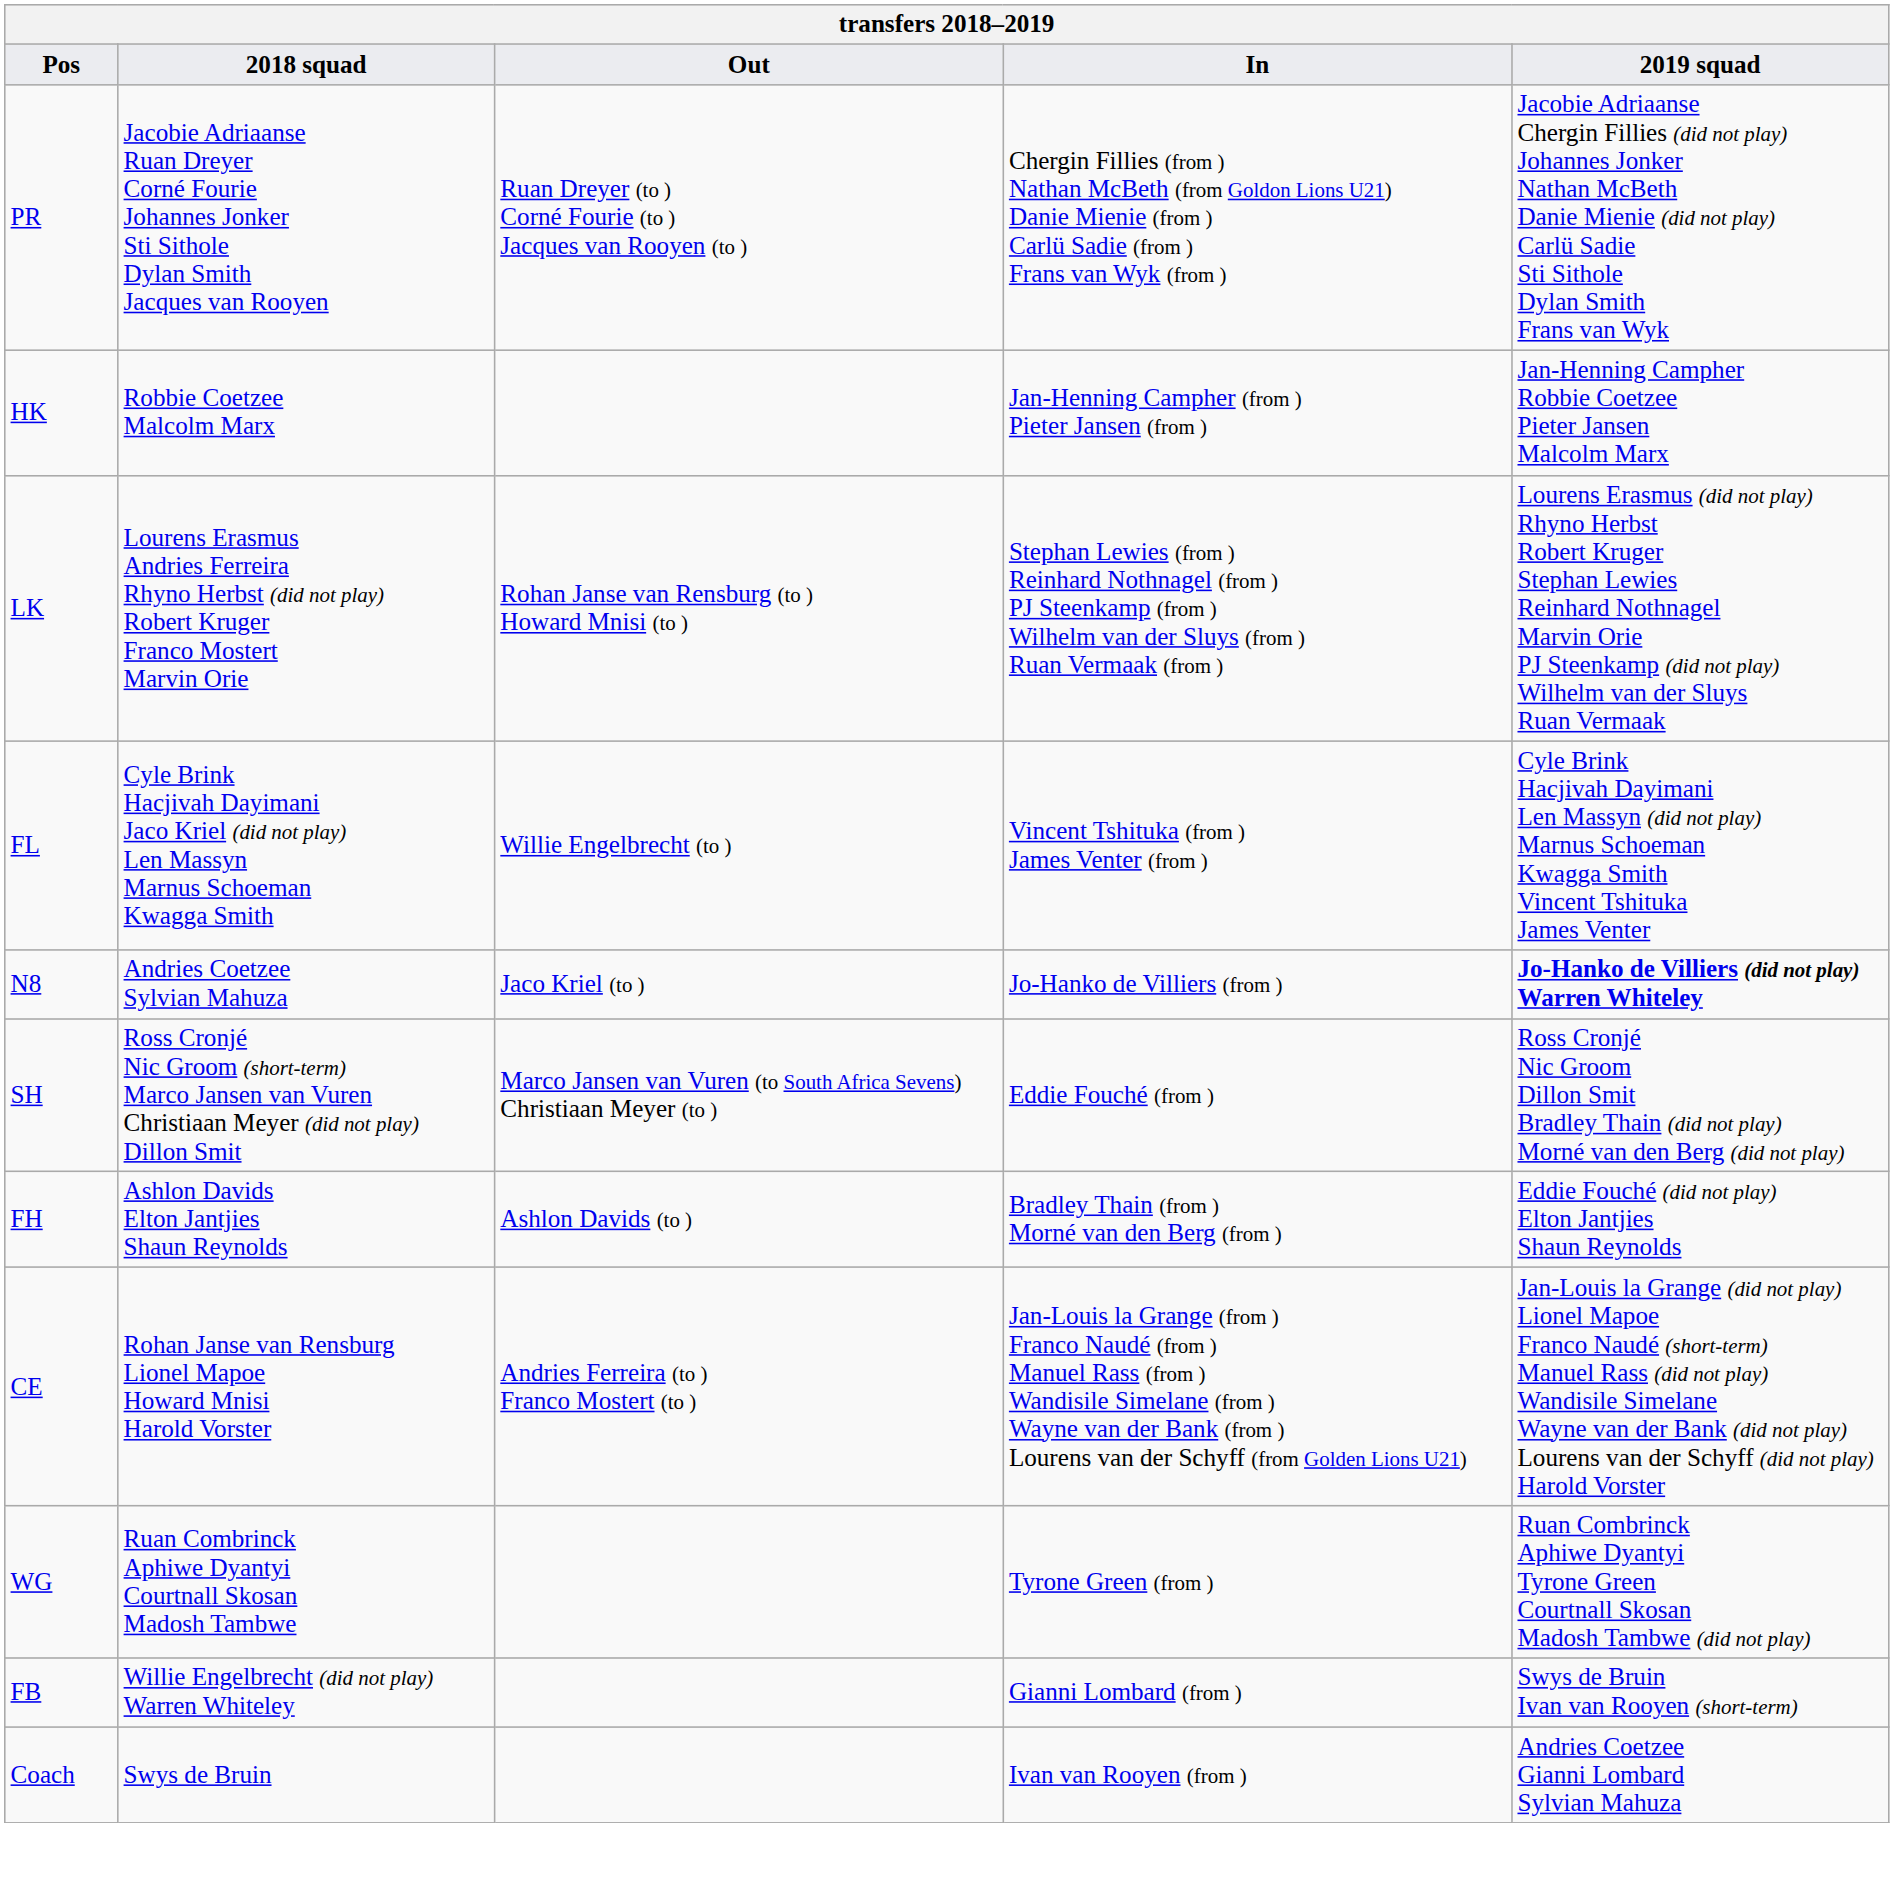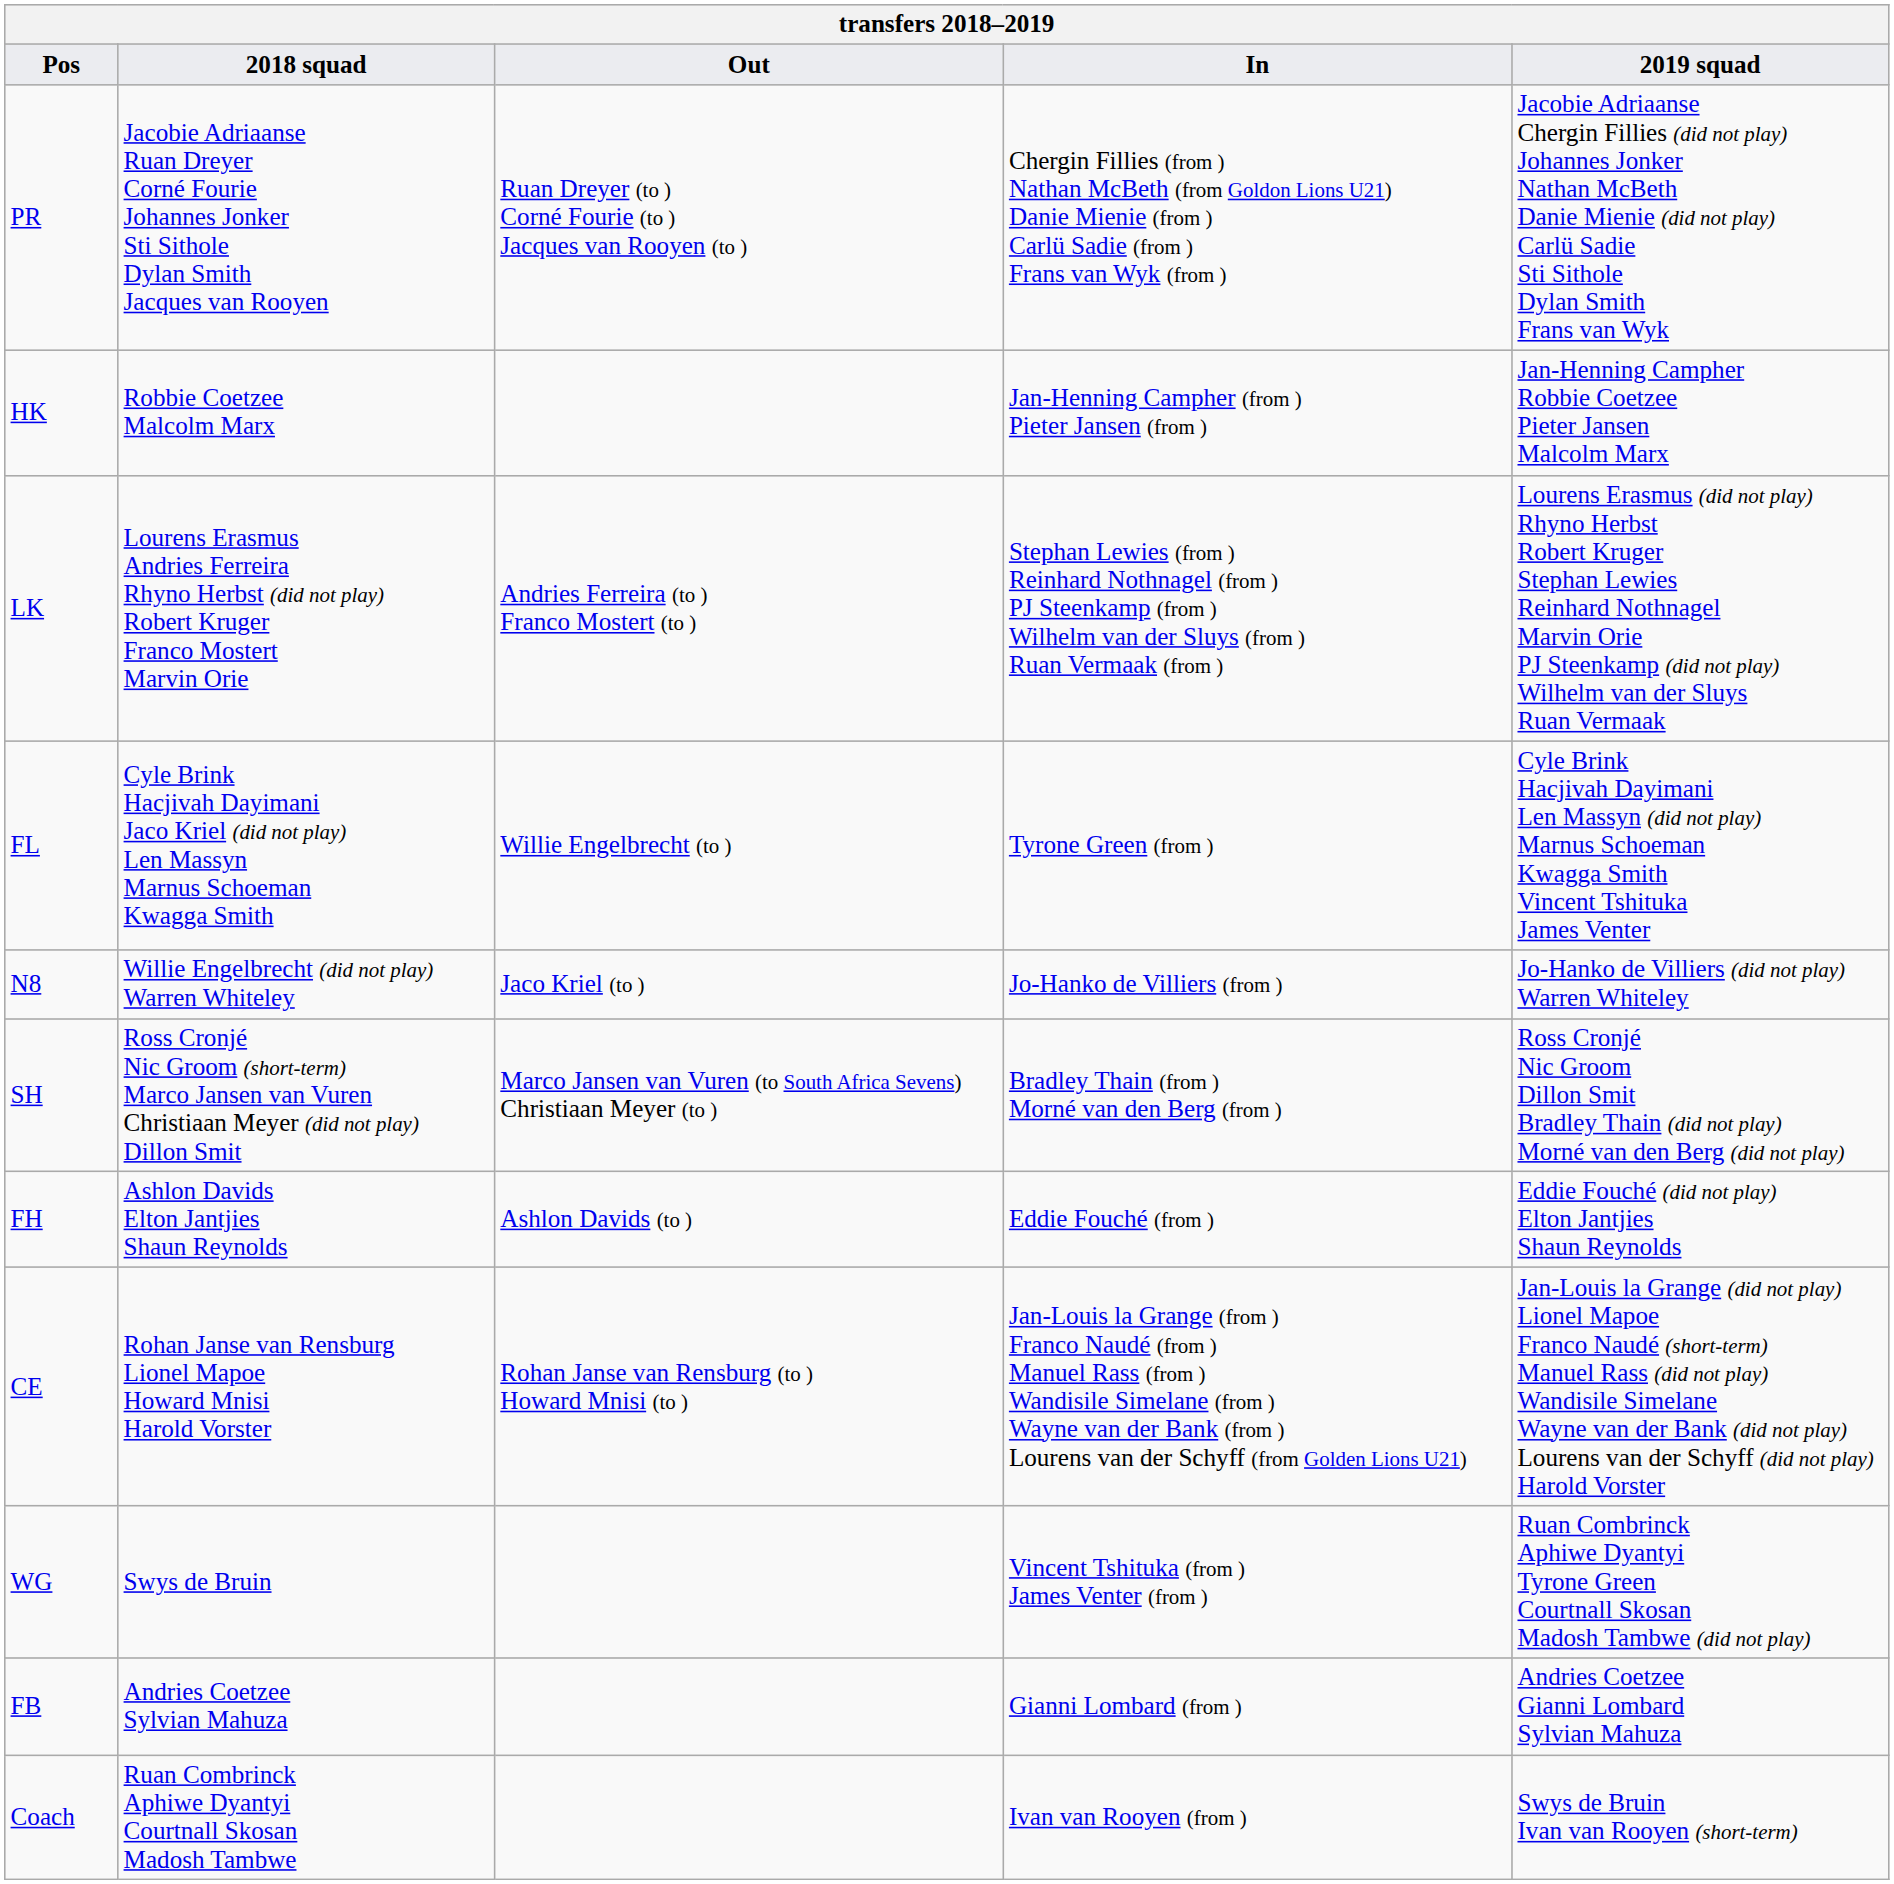LK | Out: Rohan Janse van Rensburg (to ) Howard Mnisi (to ) -> Andries Ferreira (to ) Franco Mostert (to )
FL | In: Vincent Tshituka (from ) James Venter (from ) -> Tyrone Green (from )
N8 | 2018 squad: Andries Coetzee Sylvian Mahuza -> Willie Engelbrecht (did not play) Warren Whiteley
N8 | 2019 squad: bold -> normal
SH | In: Eddie Fouché (from ) -> Bradley Thain (from ) Morné van den Berg (from )
FH | In: Bradley Thain (from ) Morné van den Berg (from ) -> Eddie Fouché (from )
CE | Out: Andries Ferreira (to ) Franco Mostert (to ) -> Rohan Janse van Rensburg (to ) Howard Mnisi (to )
WG | 2018 squad: Ruan Combrinck Aphiwe Dyantyi Courtnall Skosan Madosh Tambwe -> Swys de Bruin
WG | In: Tyrone Green (from ) -> Vincent Tshituka (from ) James Venter (from )
FB | 2018 squad: Willie Engelbrecht (did not play) Warren Whiteley -> Andries Coetzee Sylvian Mahuza
FB | 2019 squad: Swys de Bruin Ivan van Rooyen (short-term) -> Andries Coetzee Gianni Lombard Sylvian Mahuza
Coach | 2018 squad: Swys de Bruin -> Ruan Combrinck Aphiwe Dyantyi Courtnall Skosan Madosh Tambwe
Coach | 2019 squad: Andries Coetzee Gianni Lombard Sylvian Mahuza -> Swys de Bruin Ivan van Rooyen (short-term)
